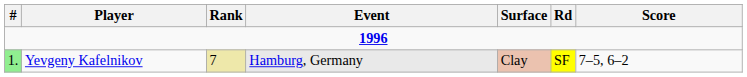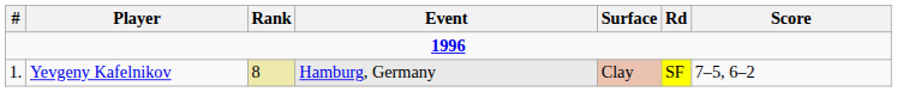Yevgeny Kafelnikov | #: lightgreen background -> no background
Yevgeny Kafelnikov | Rank: 7 -> 8
